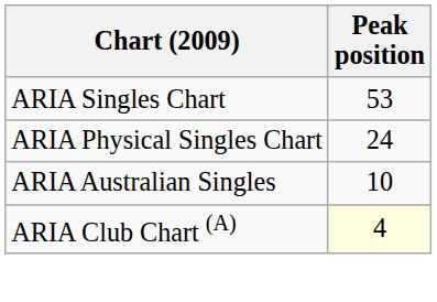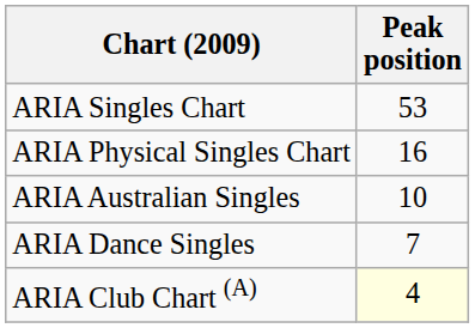ARIA Physical Singles Chart | Peak position: 24 -> 16
+ row: ARIA Dance Singles | 7
